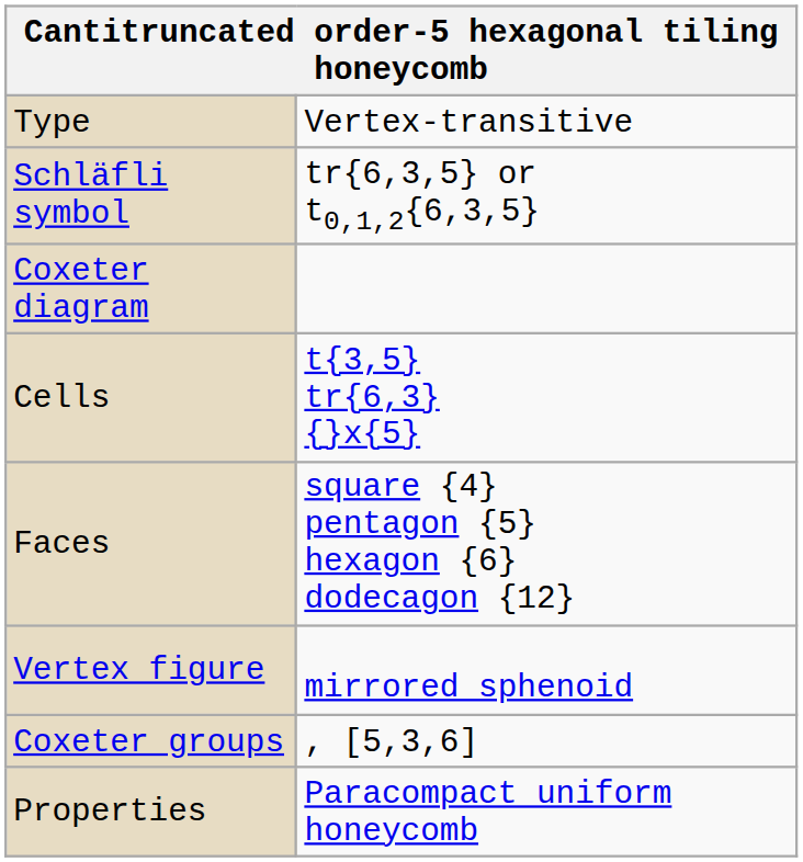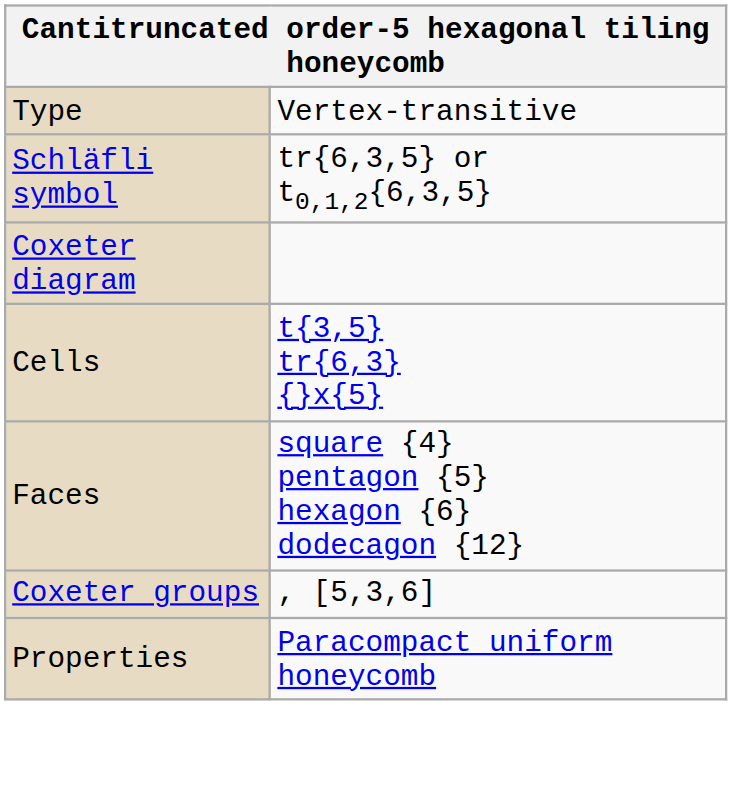- row: Vertex figure | mirrored sphenoid
